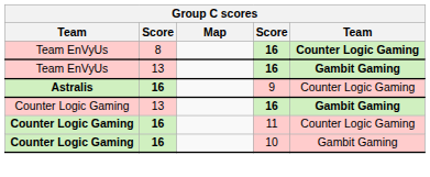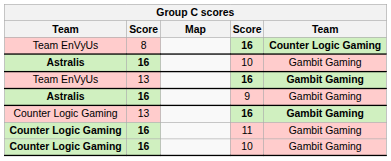+ row: Astralis | 16 | 10 | Gambit Gaming
9 | column 5: Counter Logic Gaming -> Gambit Gaming
11 | column 5: Counter Logic Gaming -> Gambit Gaming
